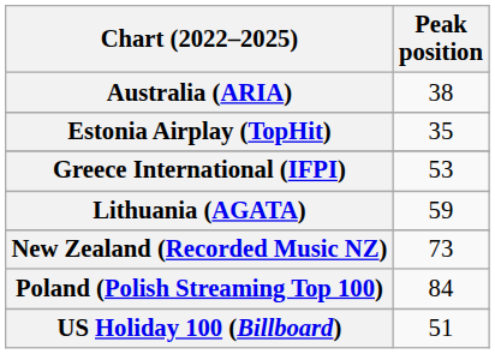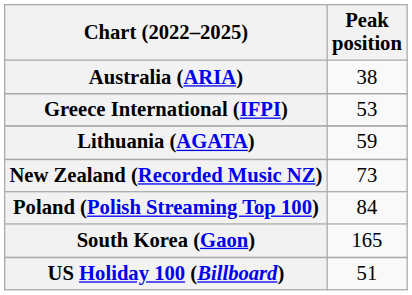- row: Estonia Airplay (TopHit) | 35
+ row: South Korea (Gaon) | 165
